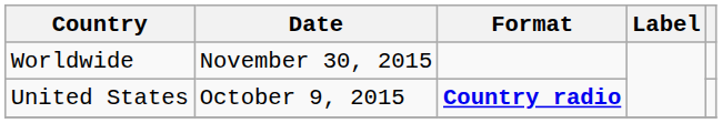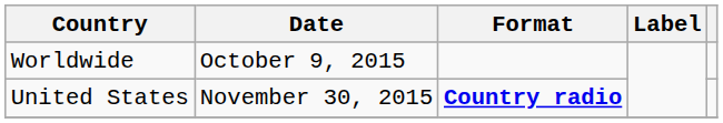Worldwide | Date: November 30, 2015 -> October 9, 2015
United States | Date: October 9, 2015 -> November 30, 2015
